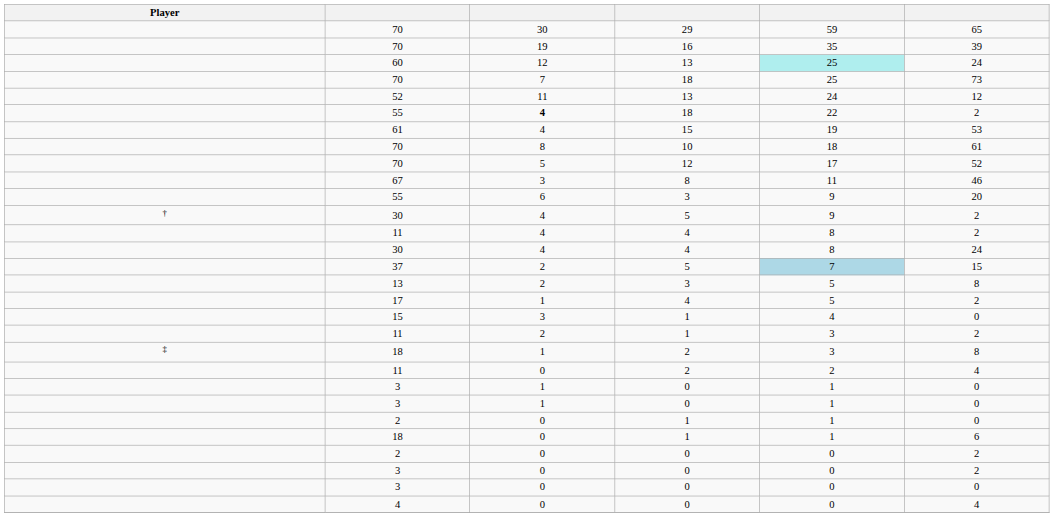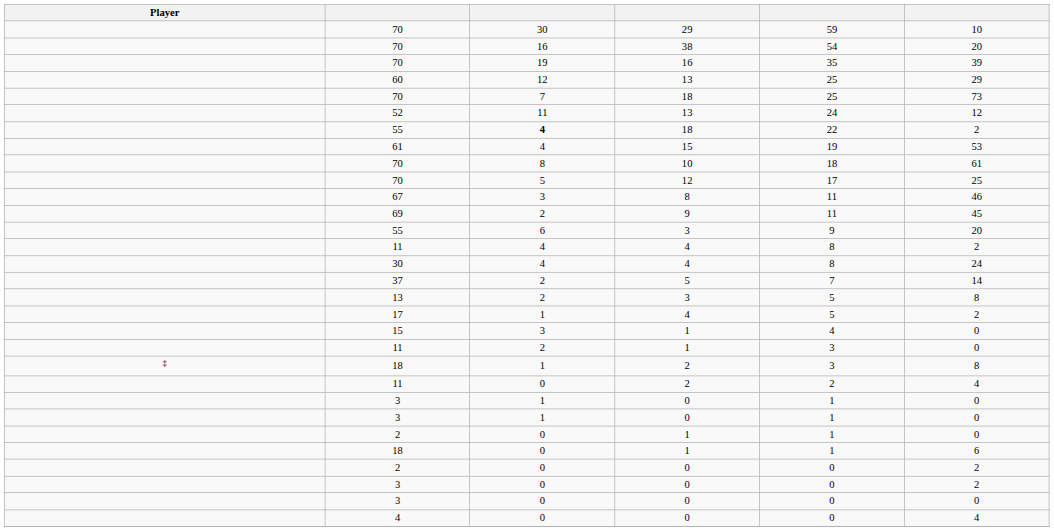70 / 29 | column 6: 65 -> 10
+ row: 70 | 16 | 38 | 54 | 20
60 | column 5: paleturquoise background -> no background
60 | column 6: 24 -> 29
70 / 12 | column 6: 52 -> 25
+ row: 69 | 2 | 9 | 11 | 45
- row: † | 30 | 4 | 5 | 9 | 2
37 | column 5: lightblue background -> no background
37 | column 6: 15 -> 14
11 / 1 | column 6: 2 -> 0
